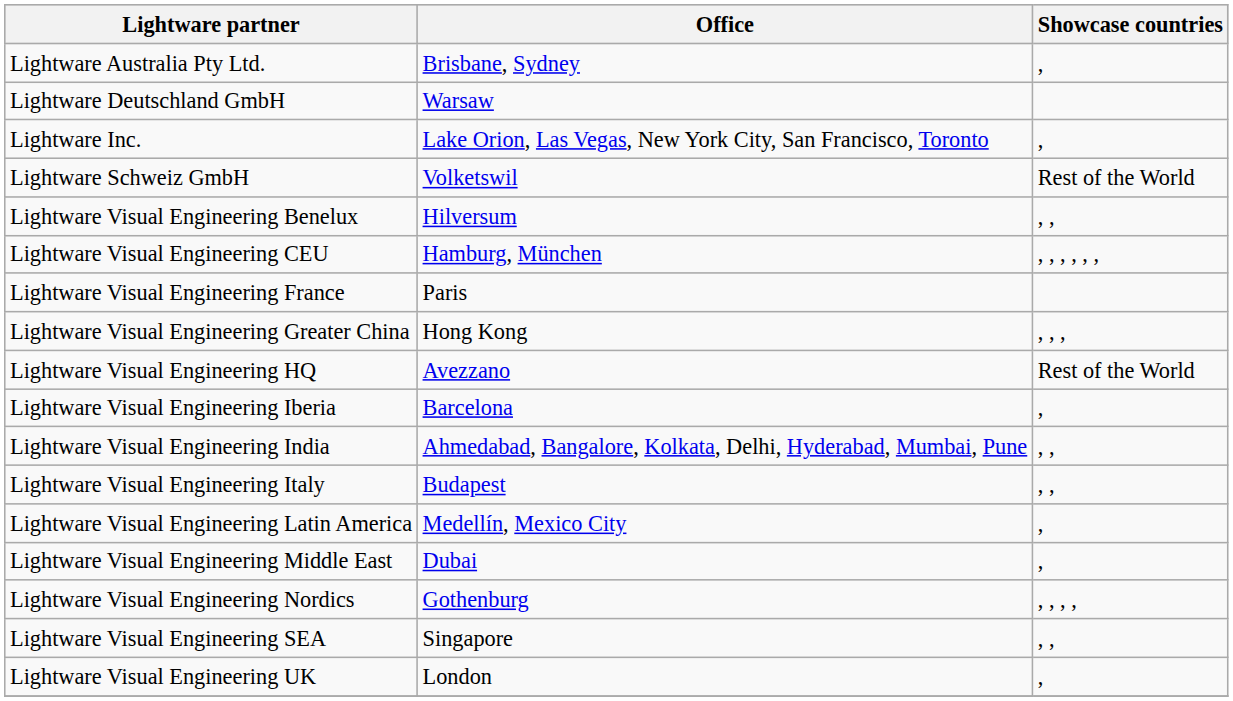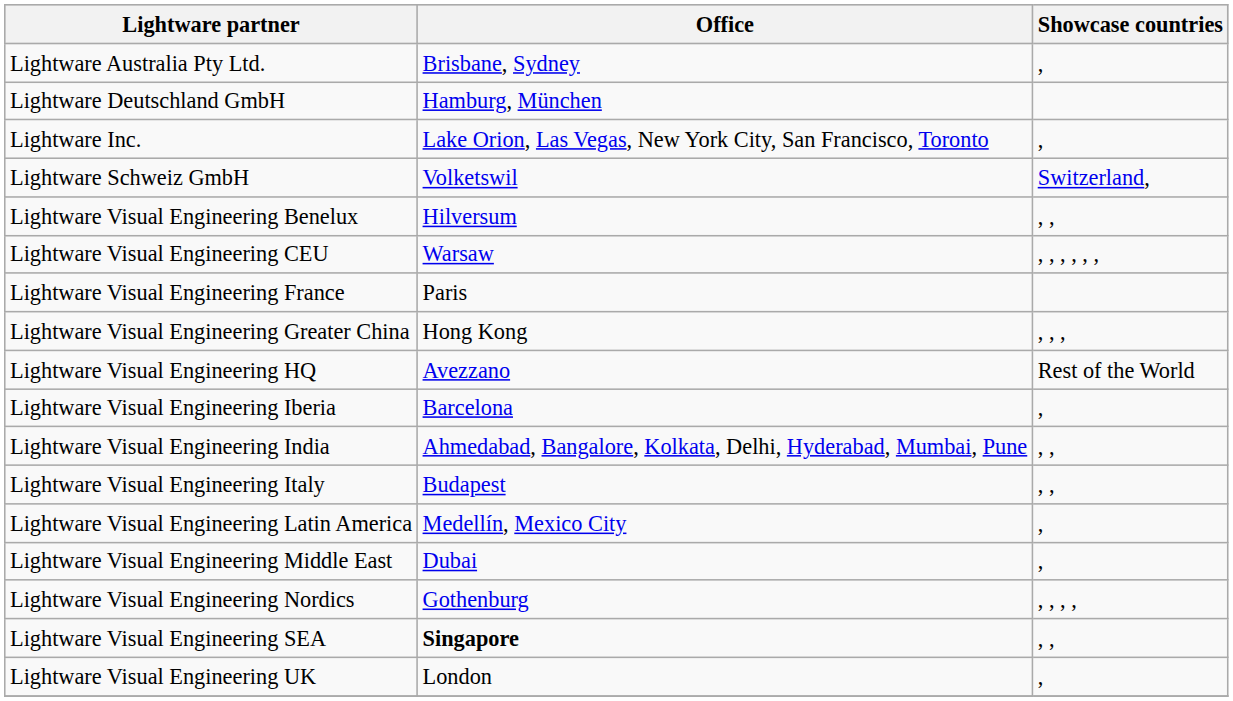Lightware Deutschland GmbH | Office: Warsaw -> Hamburg, München
Lightware Schweiz GmbH | Showcase countries: Rest of the World -> Switzerland,
Lightware Visual Engineering CEU | Office: Hamburg, München -> Warsaw
Lightware Visual Engineering SEA | Office: normal -> bold
